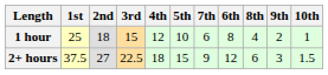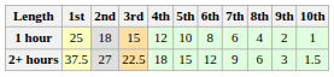columns swapped: 6th <-> 7th
